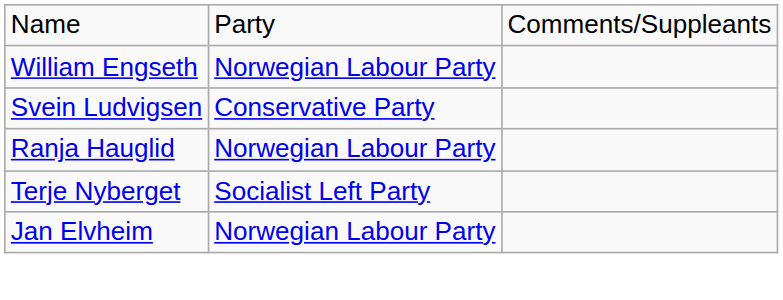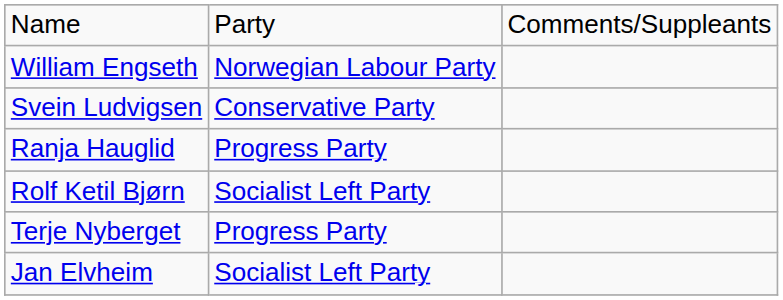Ranja Hauglid | column 2: Norwegian Labour Party -> Progress Party
+ row: Rolf Ketil Bjørn | Socialist Left Party
Terje Nyberget | column 2: Socialist Left Party -> Progress Party
Jan Elvheim | column 2: Norwegian Labour Party -> Socialist Left Party
